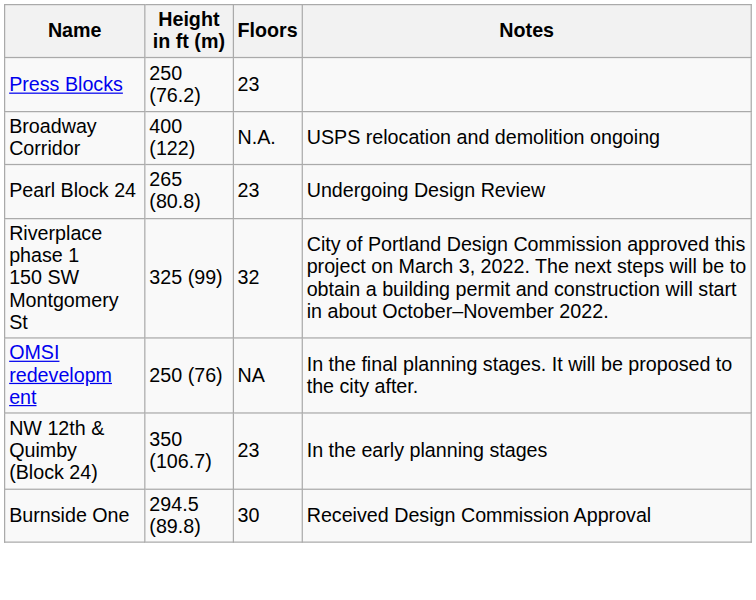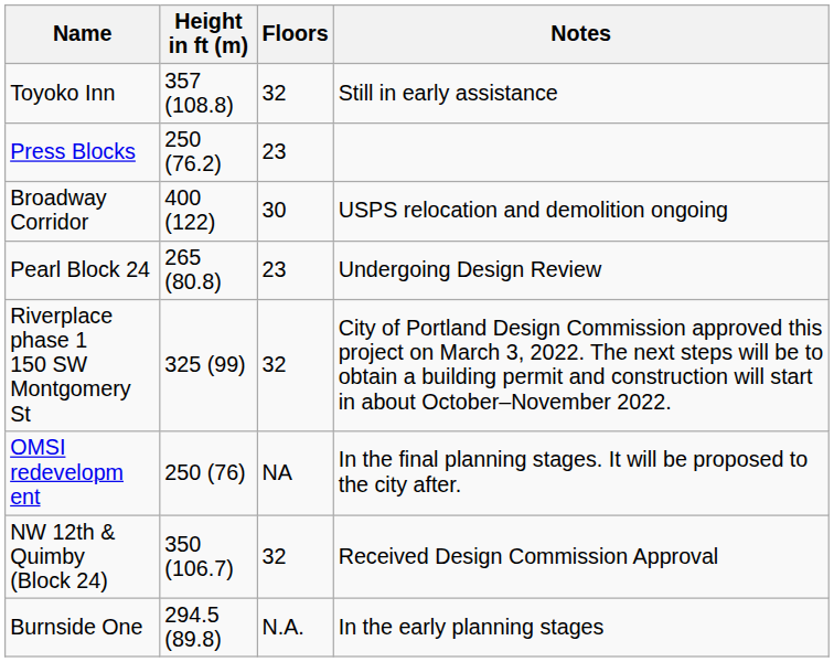+ row: Toyoko Inn | 357 (108.8) | 32 | Still in early assistance
Broadway Corridor | Floors: N.A. -> 30
NW 12th & Quimby (Block 24) | Floors: 23 -> 32
NW 12th & Quimby (Block 24) | Notes: In the early planning stages -> Received Design Commission Approval
Burnside One | Floors: 30 -> N.A.
Burnside One | Notes: Received Design Commission Approval -> In the early planning stages
